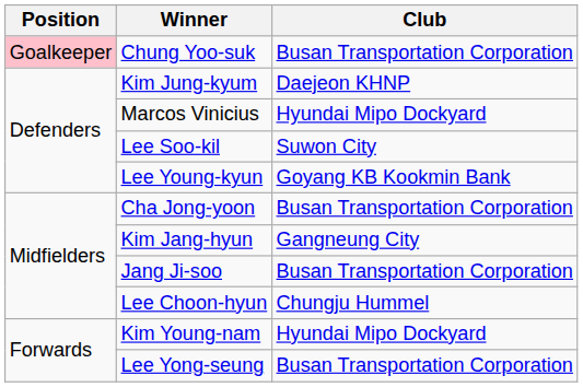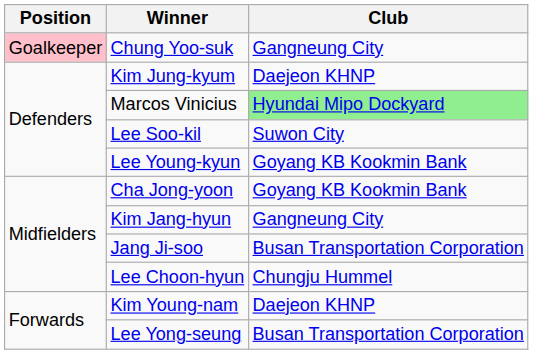Chung Yoo-suk | Club: Busan Transportation Corporation -> Gangneung City
Marcos Vinicius | Club: no background -> lightgreen background
Cha Jong-yoon | Club: Busan Transportation Corporation -> Goyang KB Kookmin Bank
Kim Young-nam | Club: Hyundai Mipo Dockyard -> Daejeon KHNP
